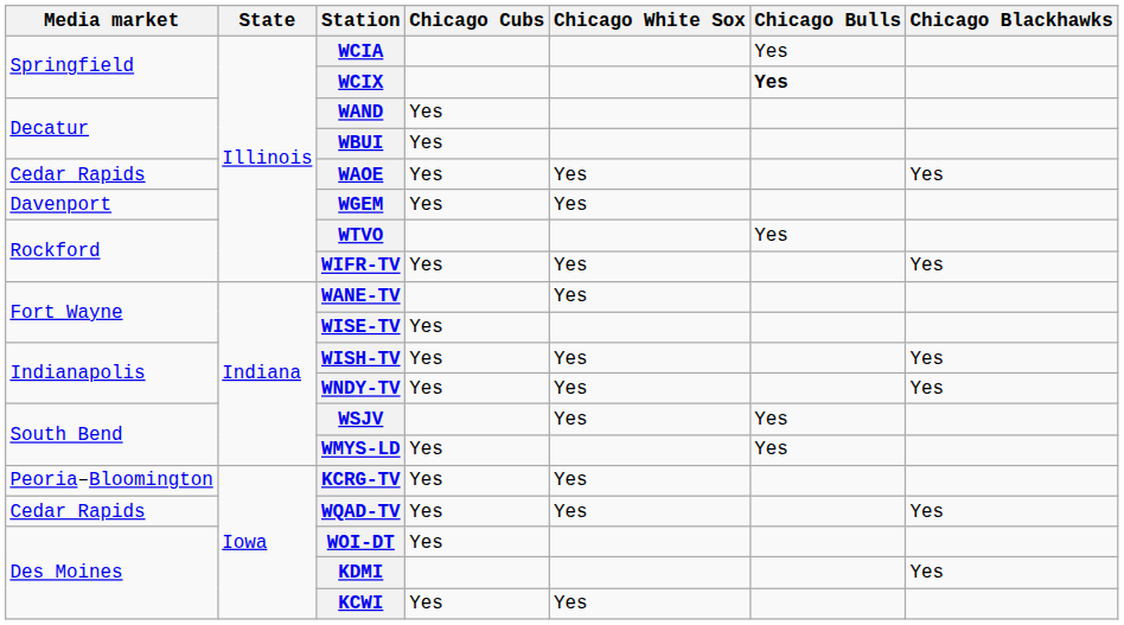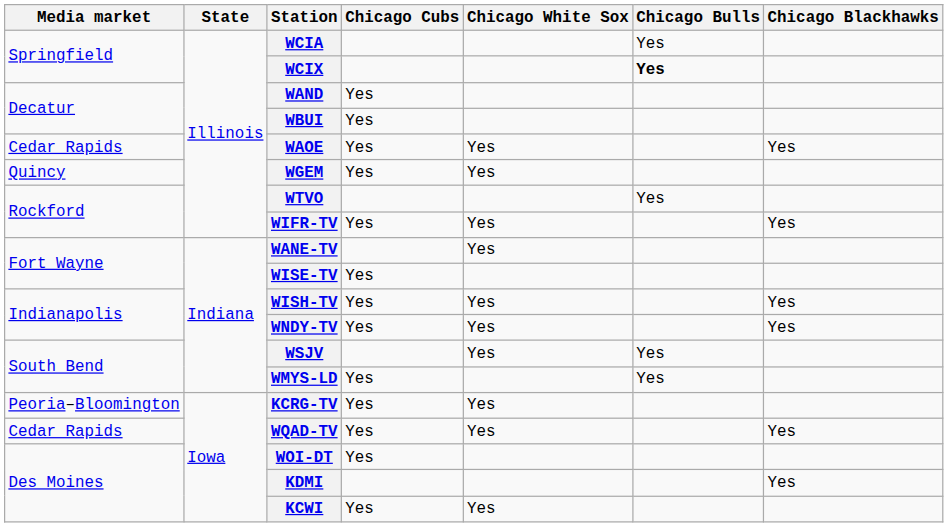WGEM | Media market: Davenport -> Quincy
